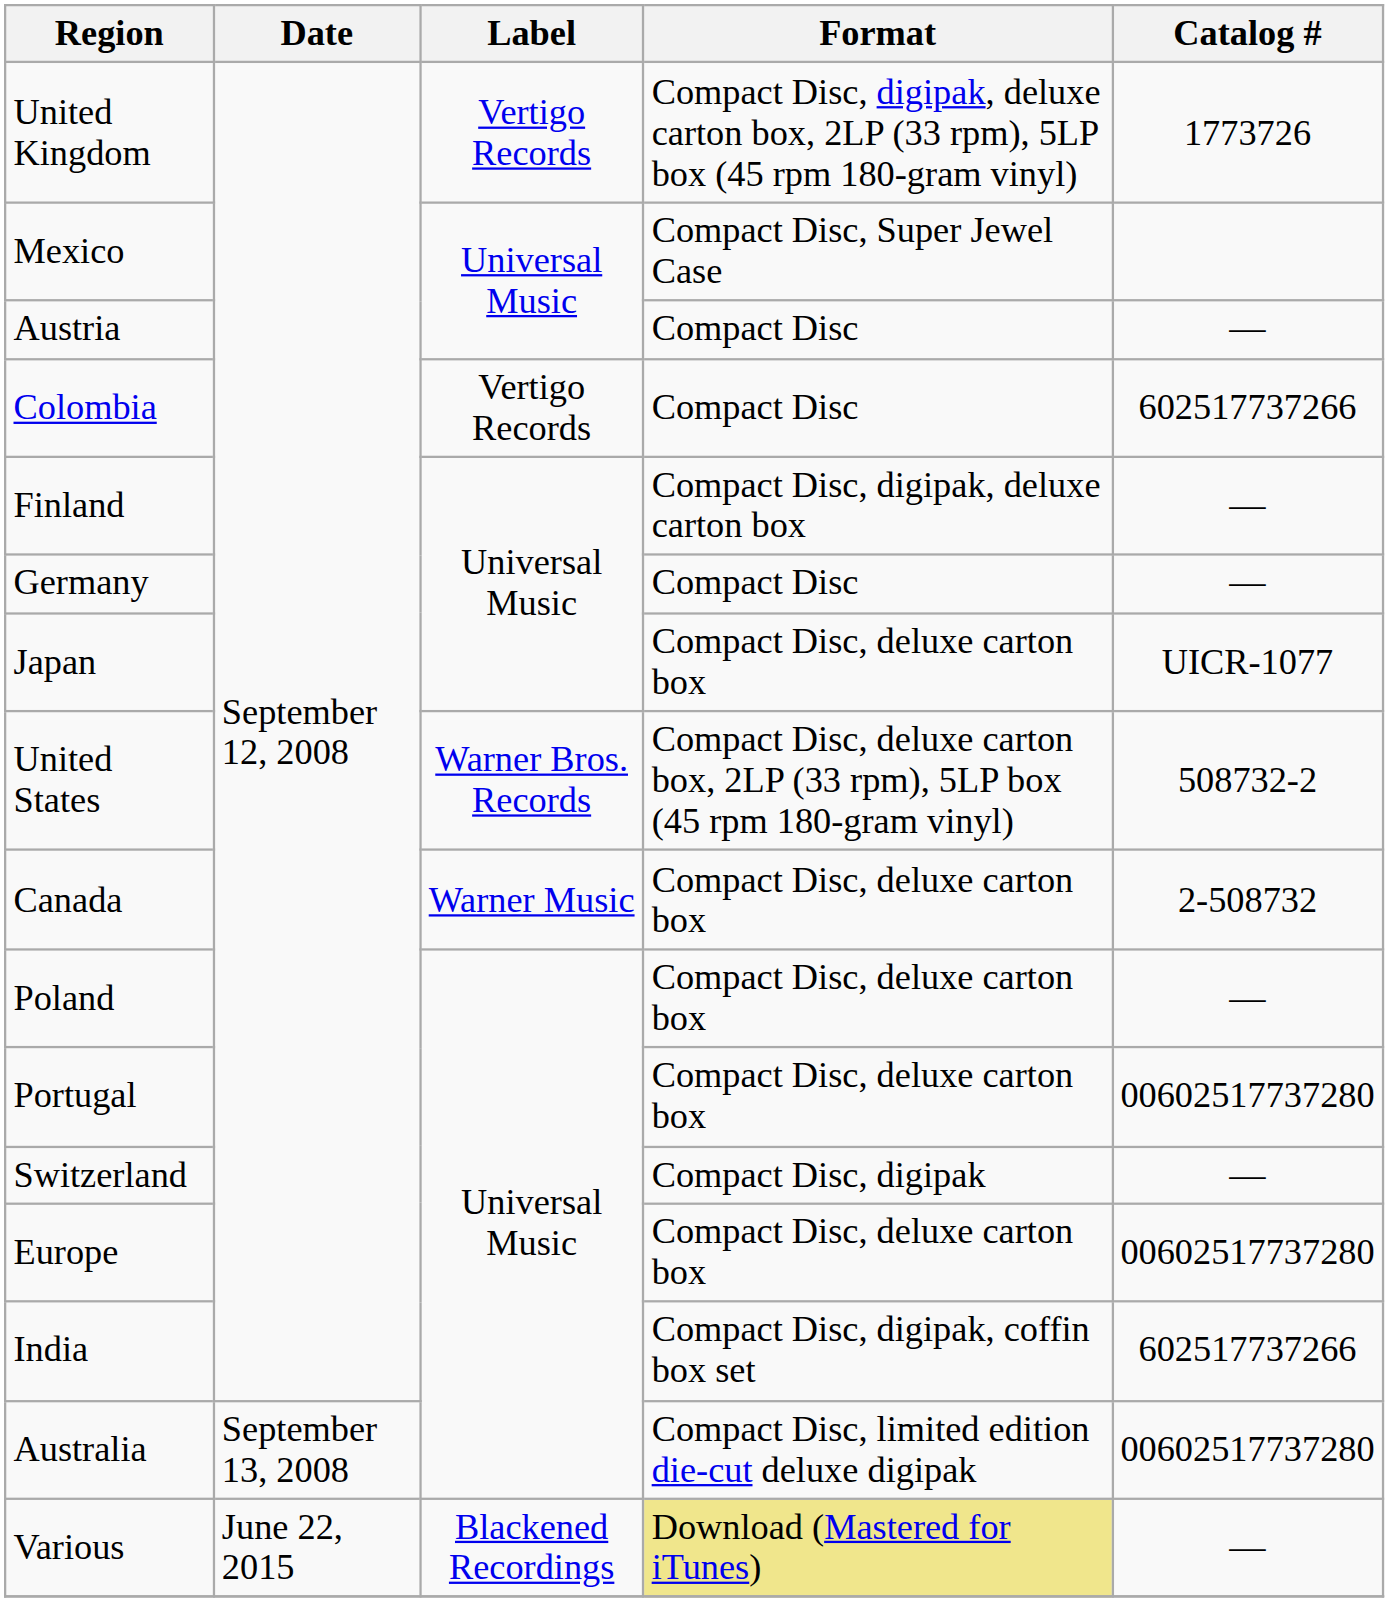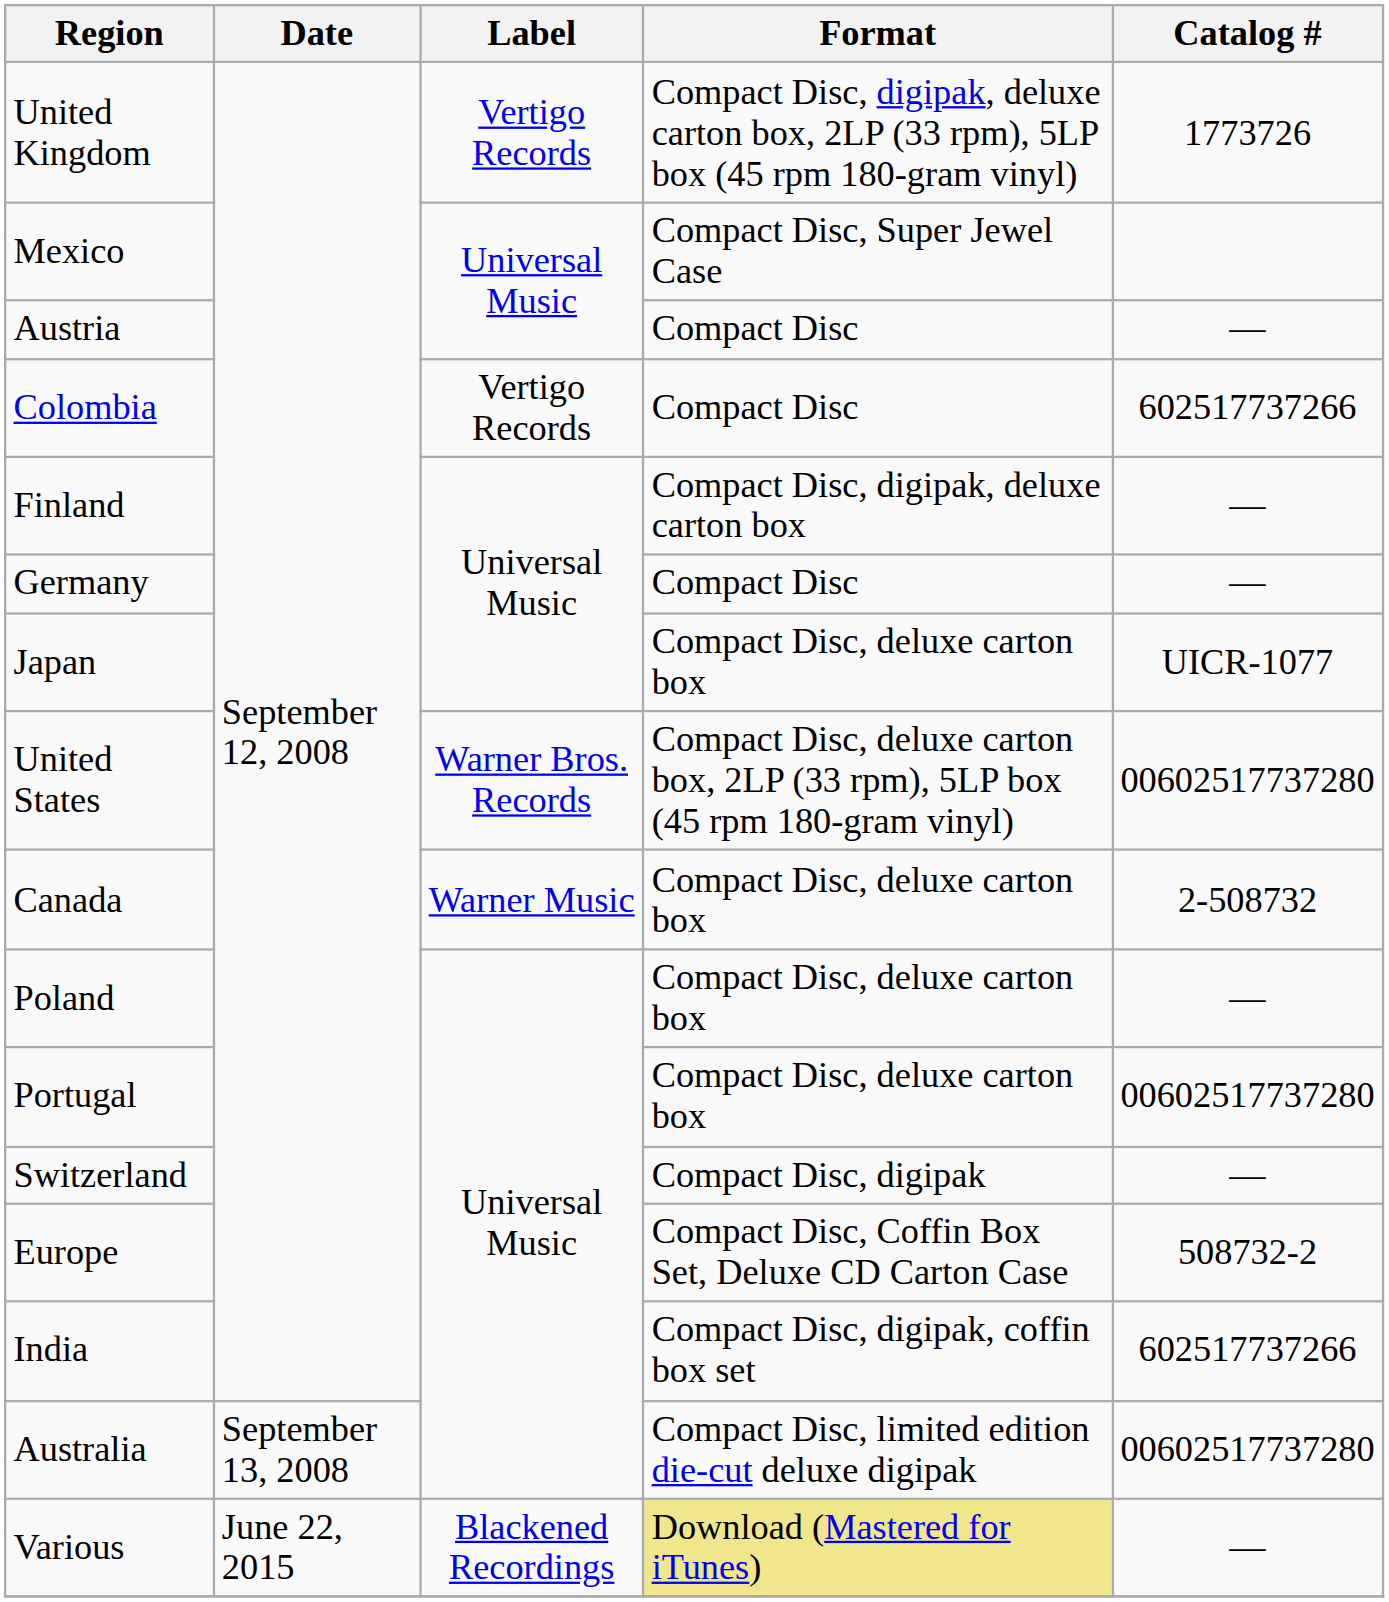United States | Catalog #: 508732-2 -> 00602517737280
Europe | Format: Compact Disc, deluxe carton box -> Compact Disc, Coffin Box Set, Deluxe CD Carton Case
Europe | Catalog #: 00602517737280 -> 508732-2
